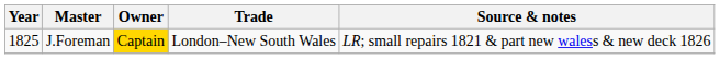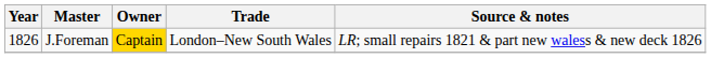J.Foreman | Year: 1825 -> 1826
